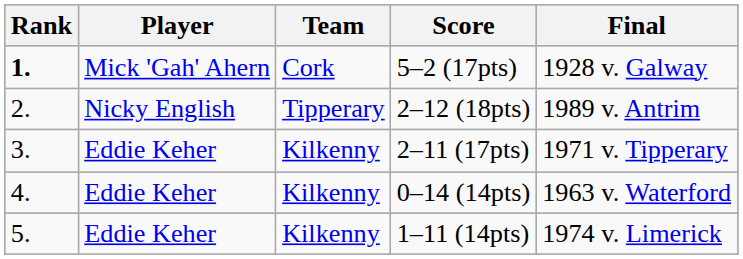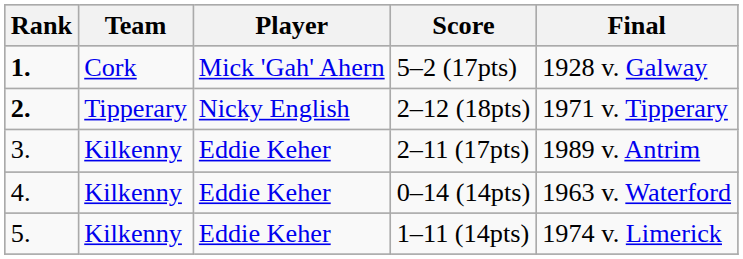columns swapped: Player <-> Team
2–12 (18pts) | Rank: normal -> bold
2–12 (18pts) | Final: 1989 v. Antrim -> 1971 v. Tipperary
2–11 (17pts) | Final: 1971 v. Tipperary -> 1989 v. Antrim
